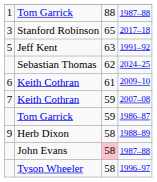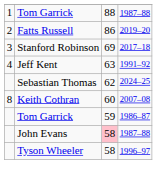+ row: 2 | Fatts Russell | 86 | 2019–20
2017–18 | column 3: 65 -> 69
1991–92 | column 1: 5 -> 4
- row: 6 | Keith Cothran | 61 | 2009–10
2007–08 | column 1: 7 -> 8
2007–08 | column 3: 59 -> 60
- row: 9 | Herb Dixon | 58 | 1988–89
